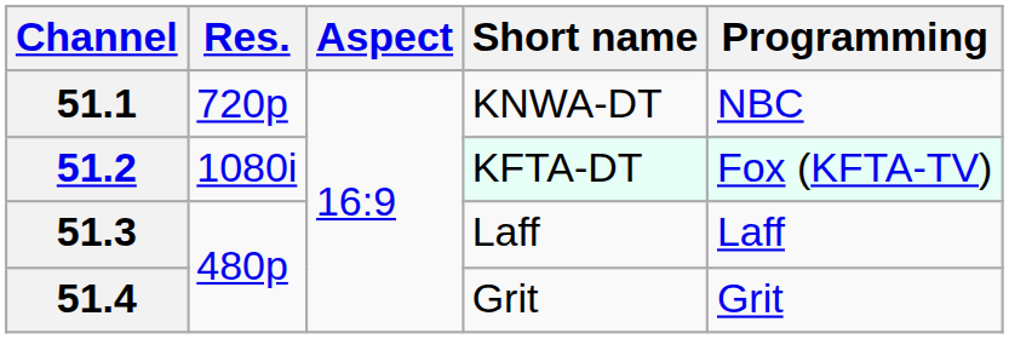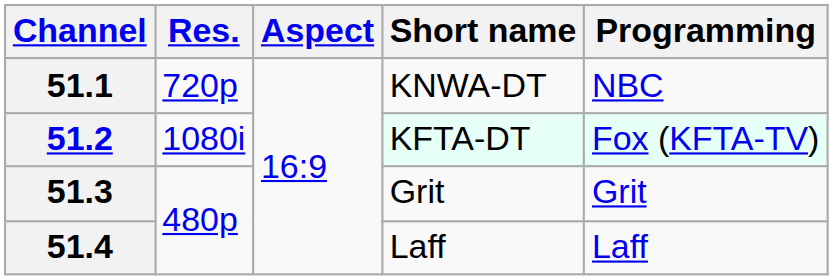51.3 | Short name: Laff -> Grit
51.3 | Programming: Laff -> Grit
51.4 | Short name: Grit -> Laff
51.4 | Programming: Grit -> Laff
